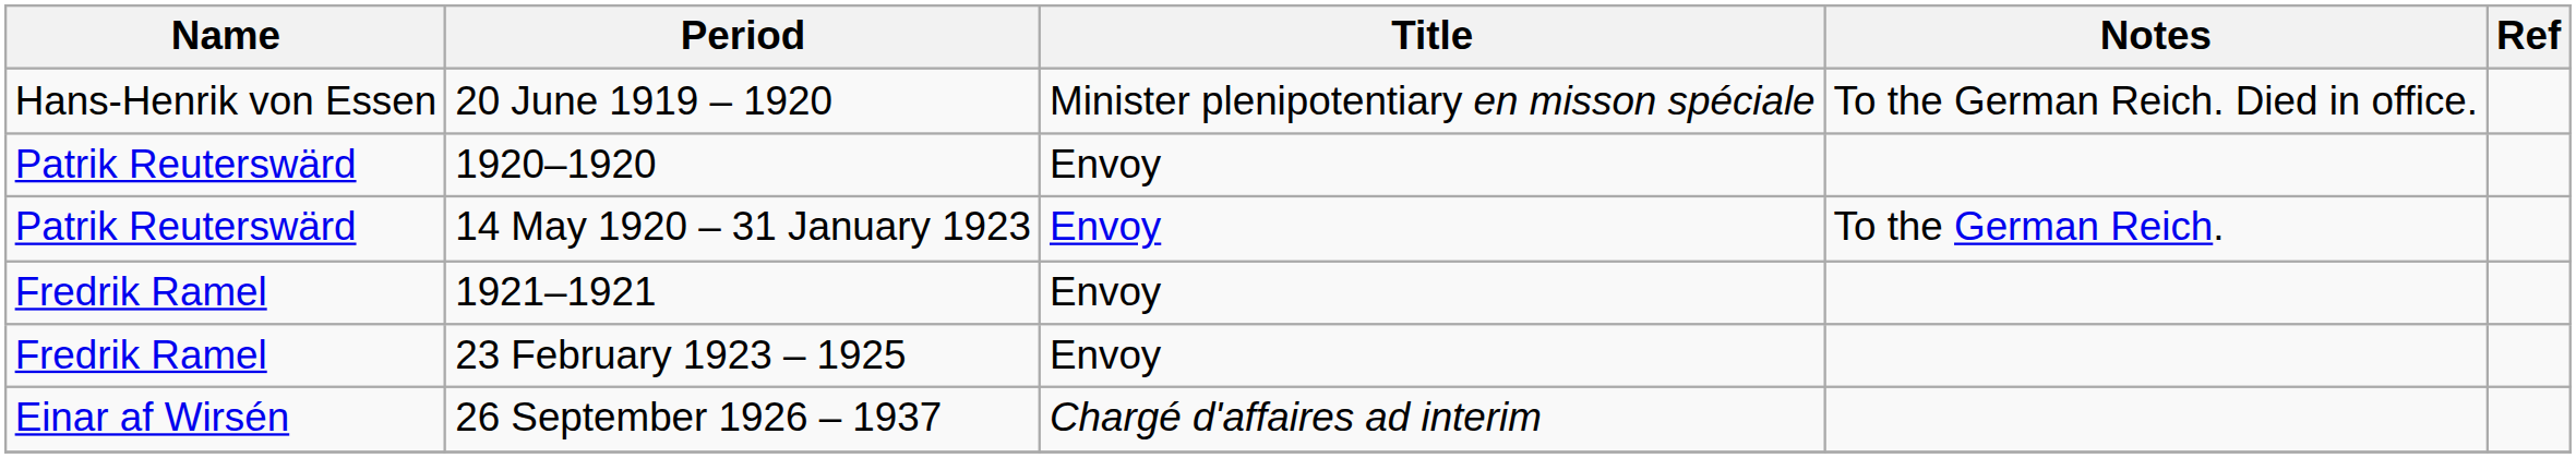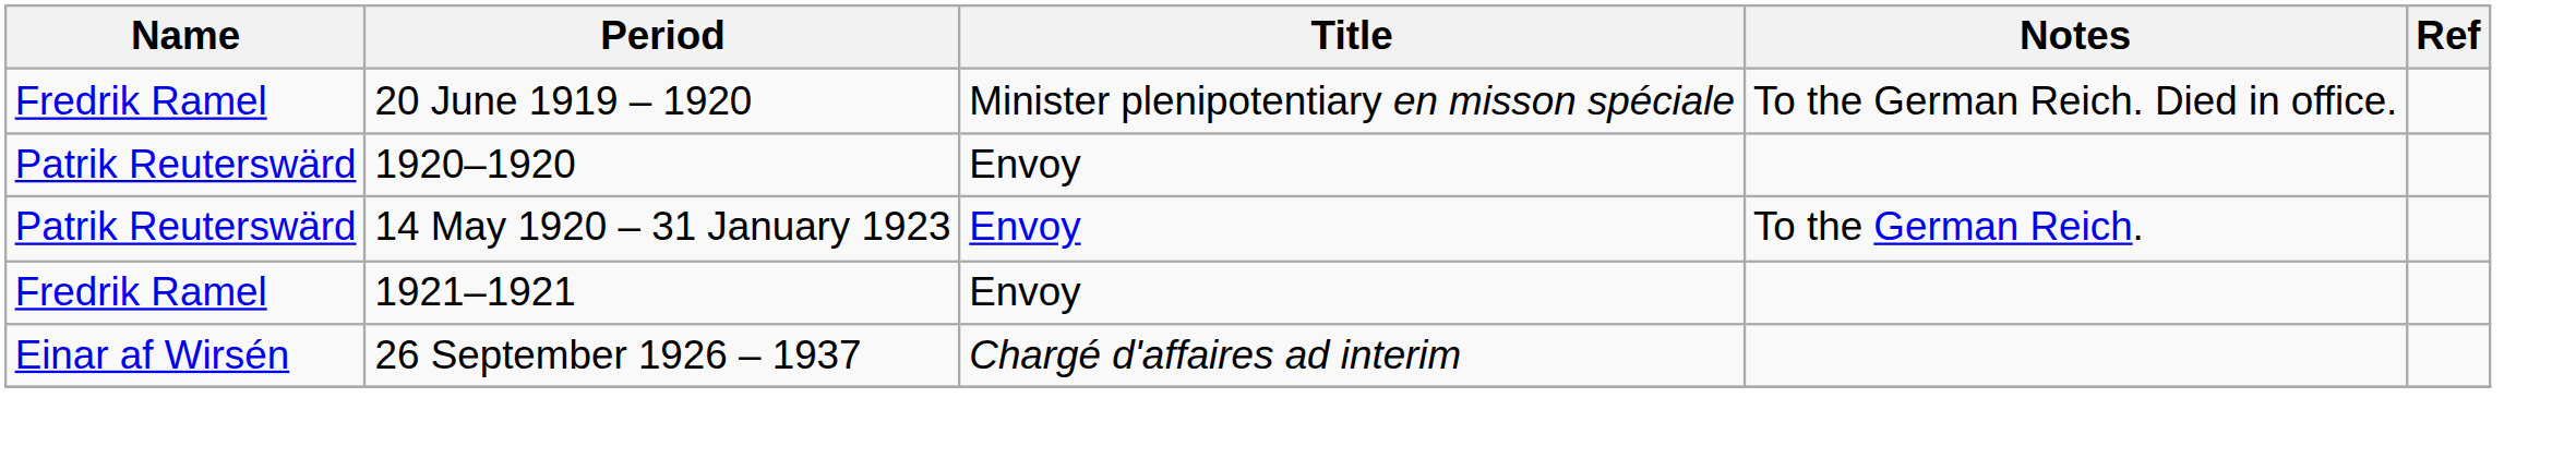20 June 1919 – 1920 | Name: Hans-Henrik von Essen -> Fredrik Ramel
- row: Fredrik Ramel | 23 February 1923 – 1925 | Envoy
